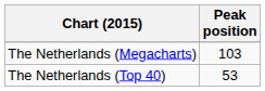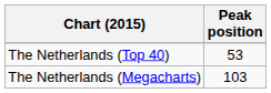rows swapped: The Netherlands (Megacharts) <-> The Netherlands (Top 40)
